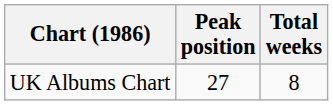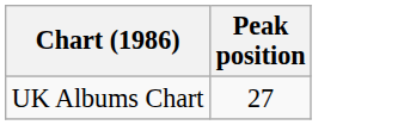- column: Total weeks | 8
